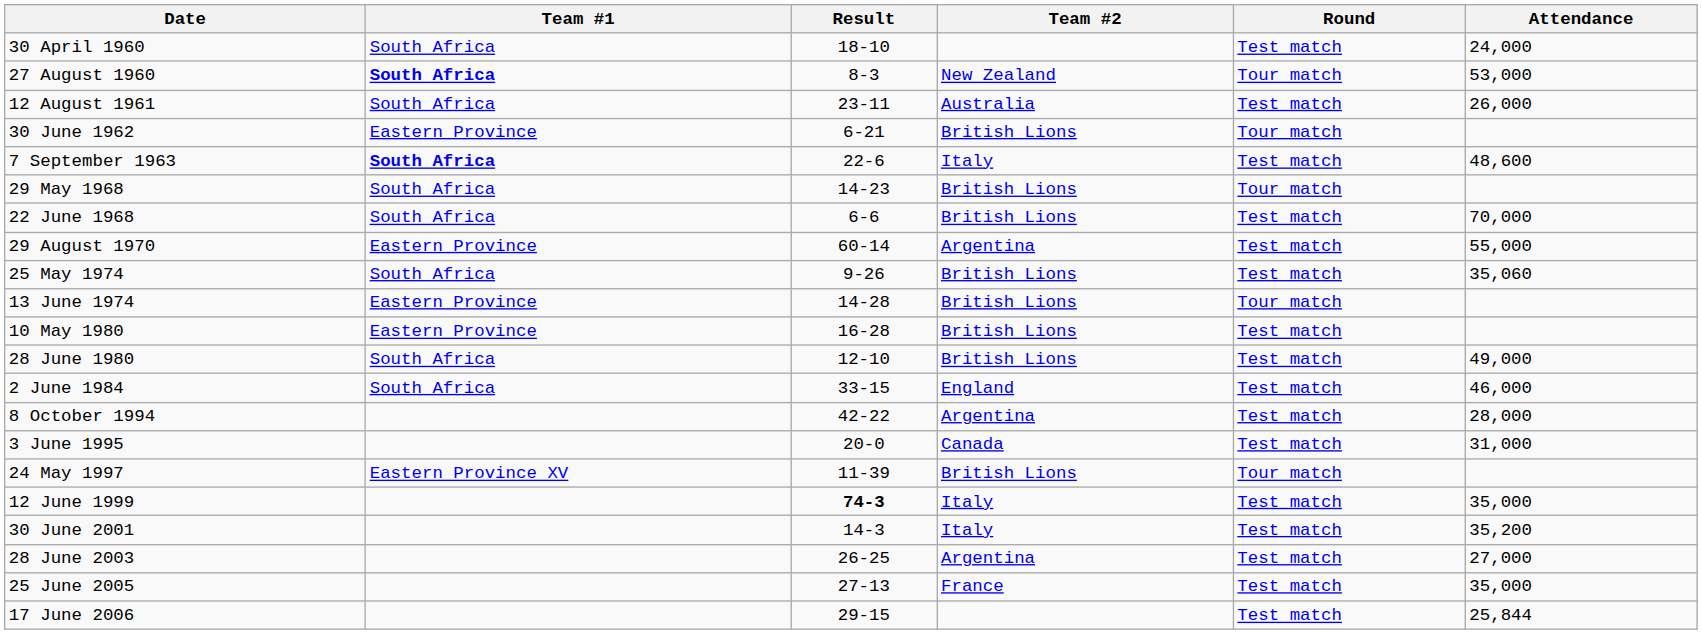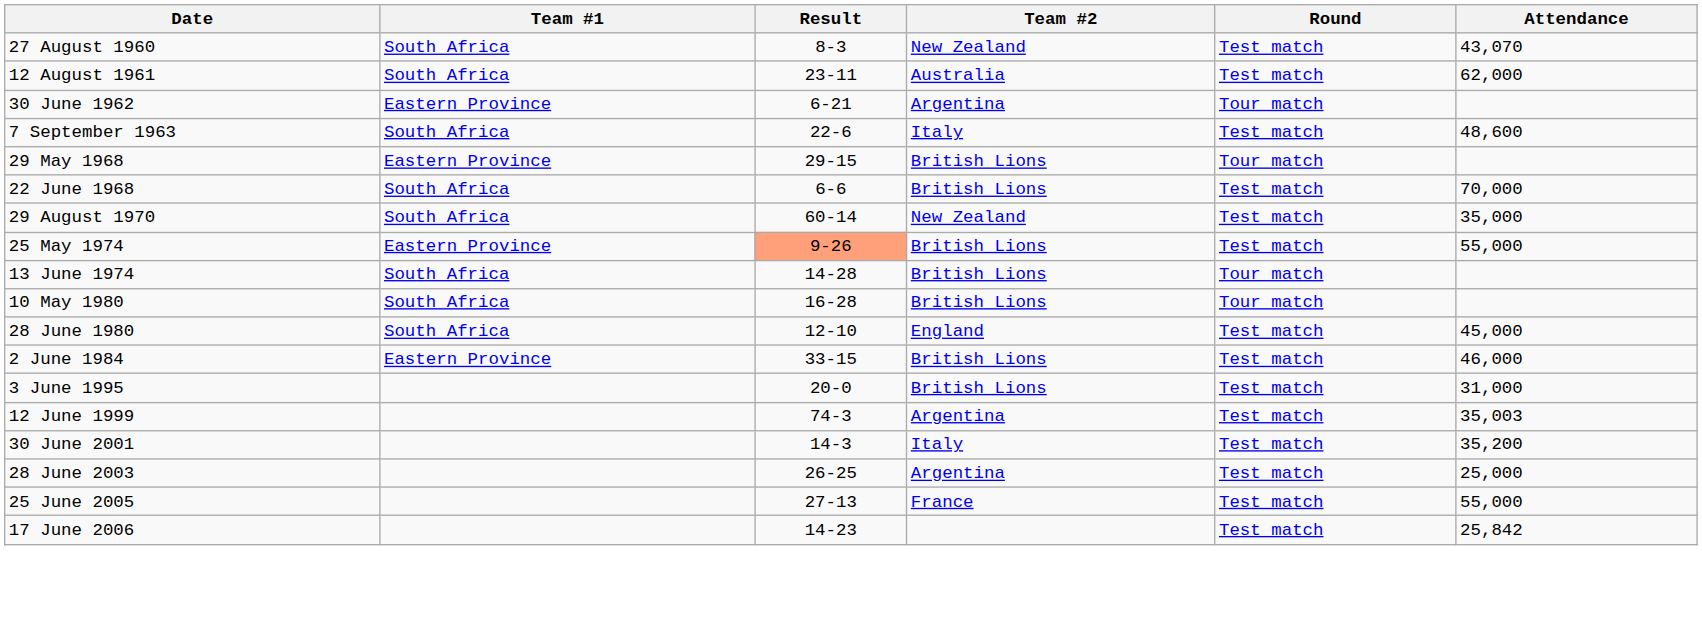- row: 30 April 1960 | South Africa | 18-10 | Test match | 24,000
27 August 1960 | Team #1: bold -> normal
27 August 1960 | Round: Tour match -> Test match
27 August 1960 | Attendance: 53,000 -> 43,070
12 August 1961 | Attendance: 26,000 -> 62,000
30 June 1962 | Team #2: British Lions -> Argentina
7 September 1963 | Team #1: bold -> normal
29 May 1968 | Team #1: South Africa -> Eastern Province
29 May 1968 | Result: 14-23 -> 29-15
29 August 1970 | Team #1: Eastern Province -> South Africa
29 August 1970 | Team #2: Argentina -> New Zealand
29 August 1970 | Attendance: 55,000 -> 35,000
25 May 1974 | Team #1: South Africa -> Eastern Province
25 May 1974 | Result: no background -> lightsalmon background
25 May 1974 | Attendance: 35,060 -> 55,000
13 June 1974 | Team #1: Eastern Province -> South Africa
10 May 1980 | Team #1: Eastern Province -> South Africa
10 May 1980 | Round: Test match -> Tour match
28 June 1980 | Team #2: British Lions -> England
28 June 1980 | Attendance: 49,000 -> 45,000
2 June 1984 | Team #1: South Africa -> Eastern Province
2 June 1984 | Team #2: England -> British Lions
- row: 8 October 1994 | 42-22 | Argentina | Test match | 28,000
3 June 1995 | Team #2: Canada -> British Lions
- row: 24 May 1997 | Eastern Province XV | 11-39 | British Lions | Tour match
12 June 1999 | Result: bold -> normal
12 June 1999 | Team #2: Italy -> Argentina
12 June 1999 | Attendance: 35,000 -> 35,003
28 June 2003 | Attendance: 27,000 -> 25,000
25 June 2005 | Attendance: 35,000 -> 55,000
17 June 2006 | Result: 29-15 -> 14-23
17 June 2006 | Attendance: 25,844 -> 25,842
